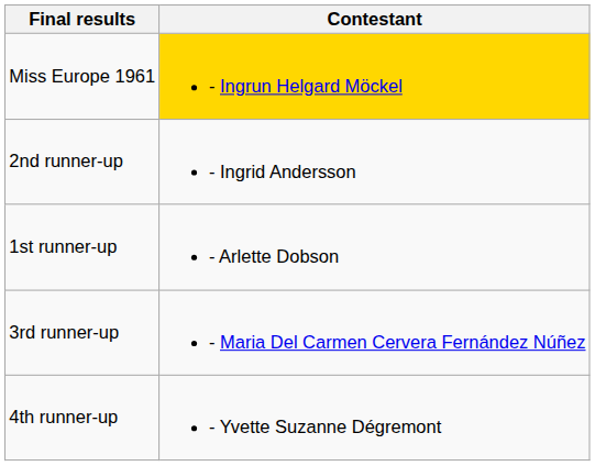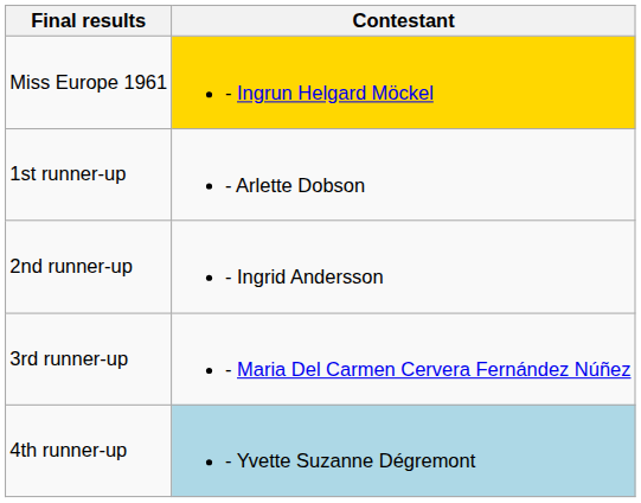rows swapped: 1st runner-up <-> 2nd runner-up
4th runner-up | Contestant: no background -> lightblue background
